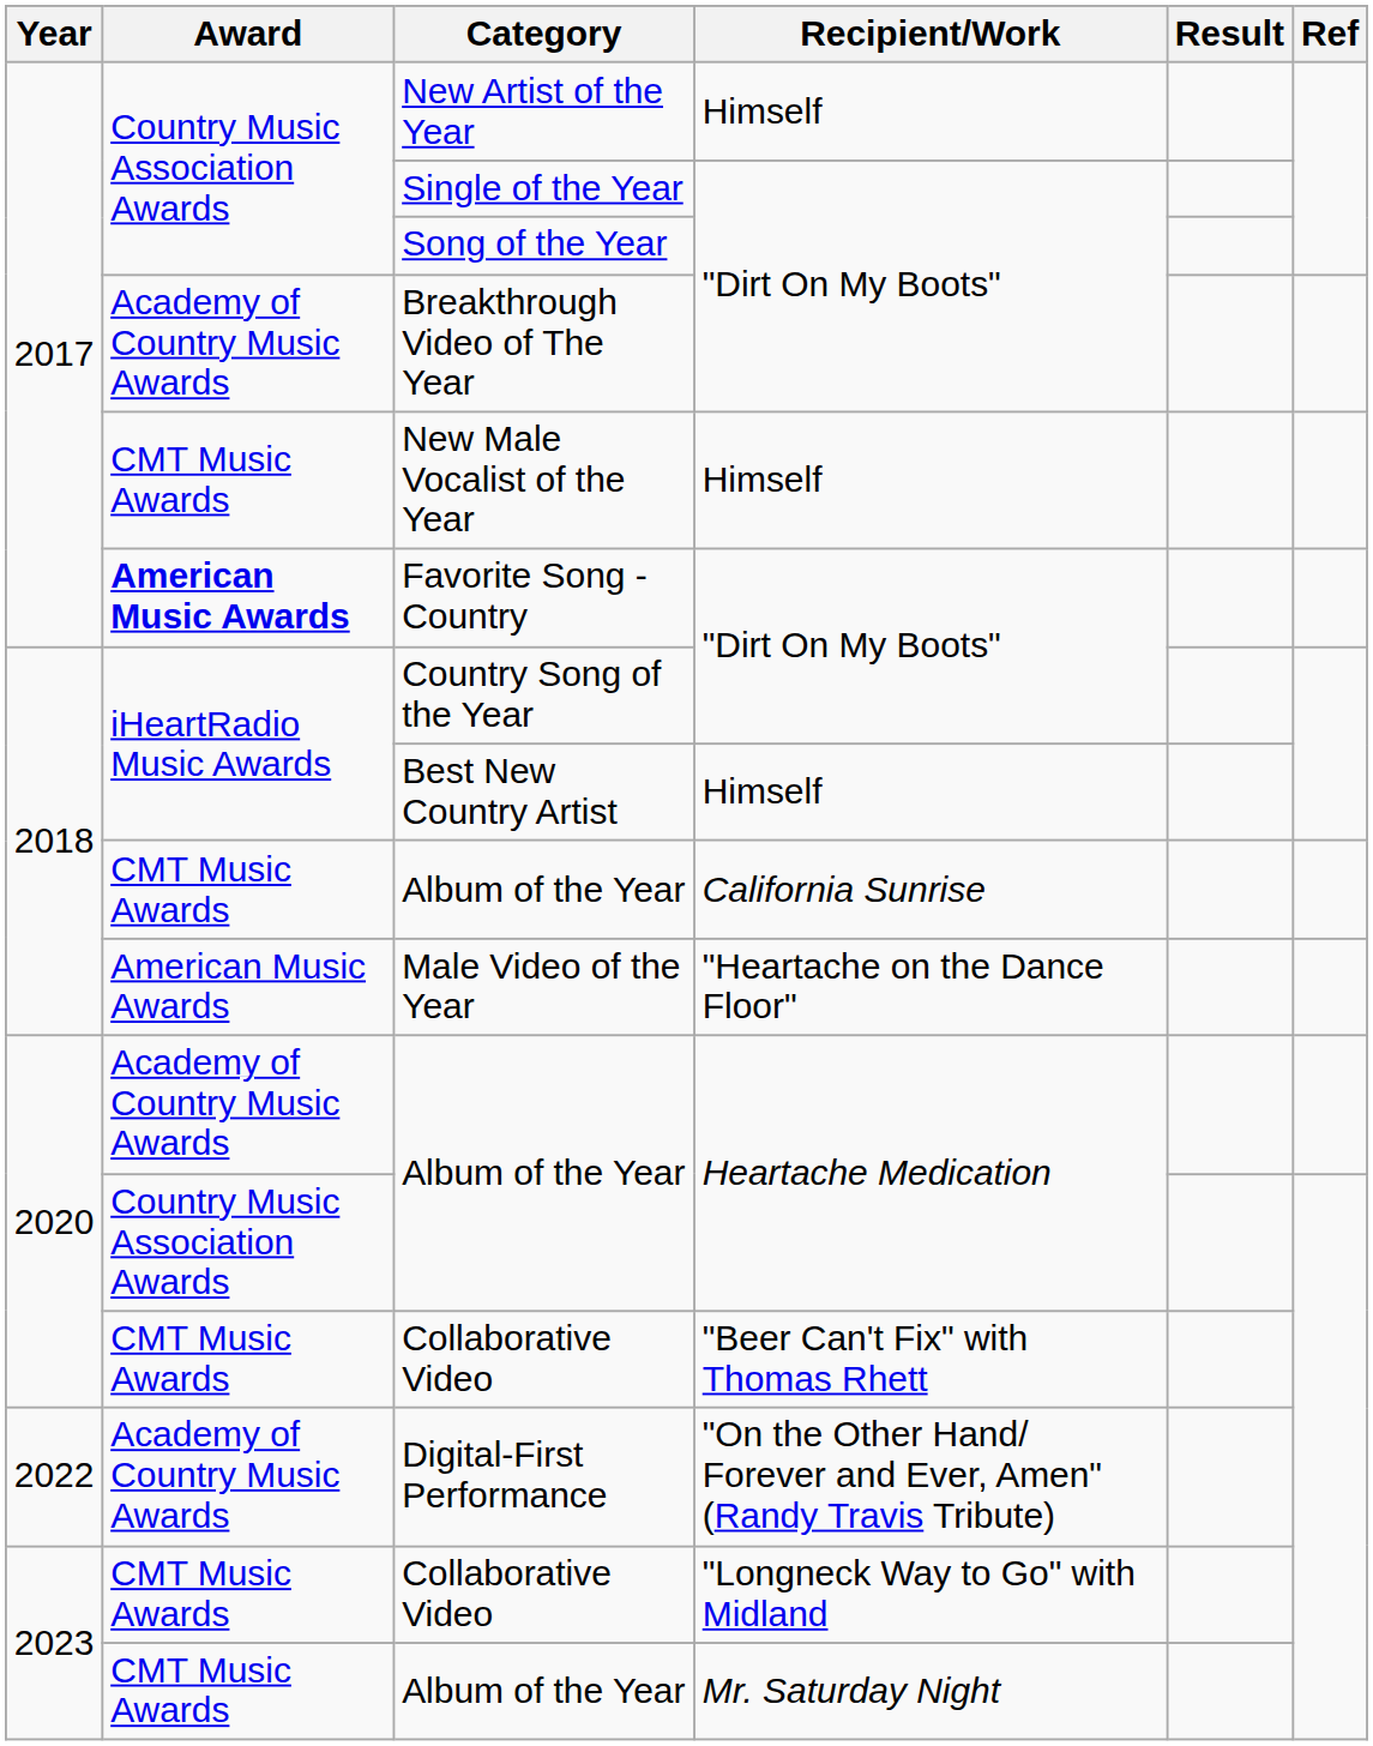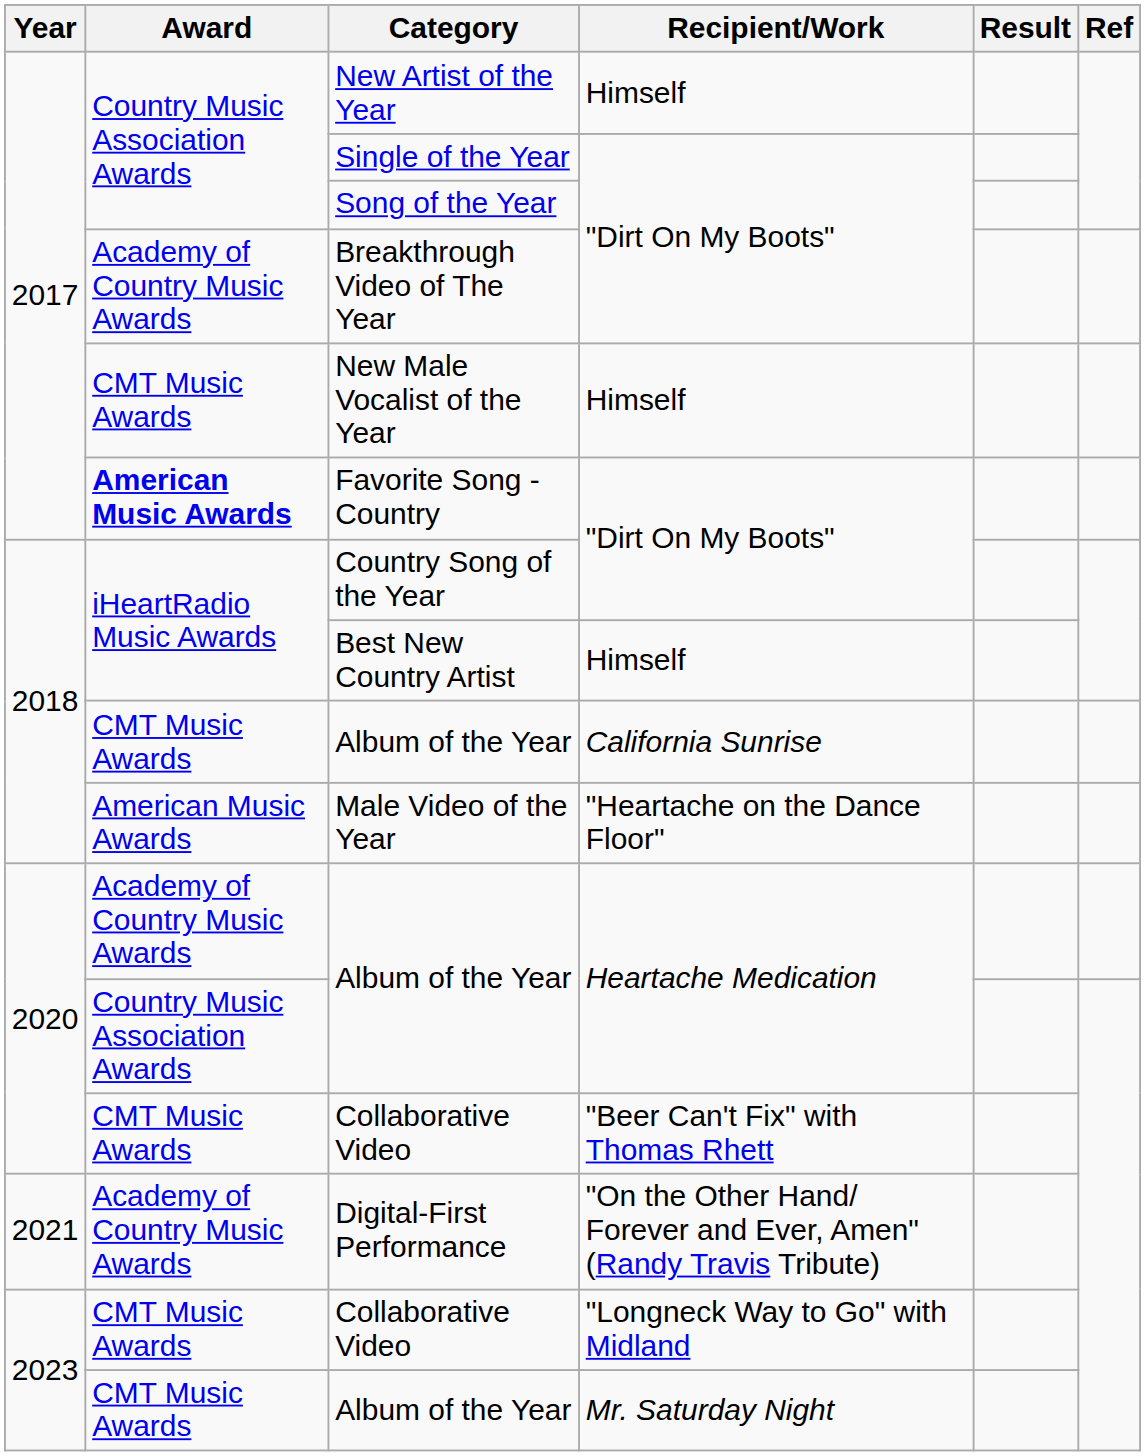Digital-First Performance | Year: 2022 -> 2021
